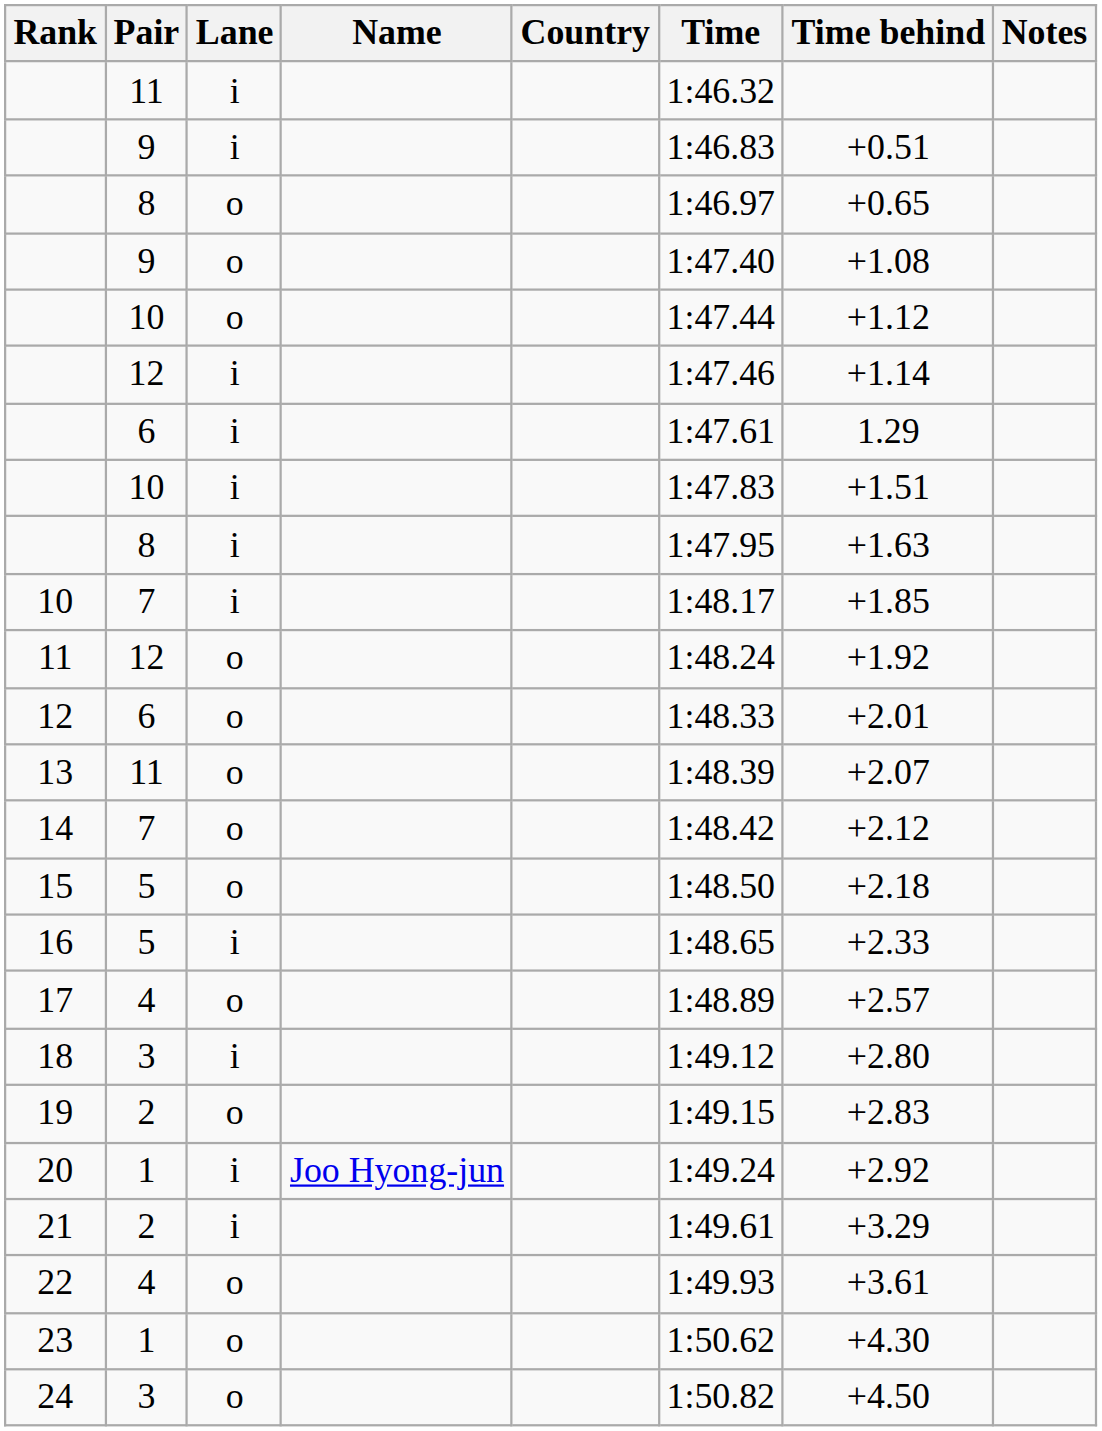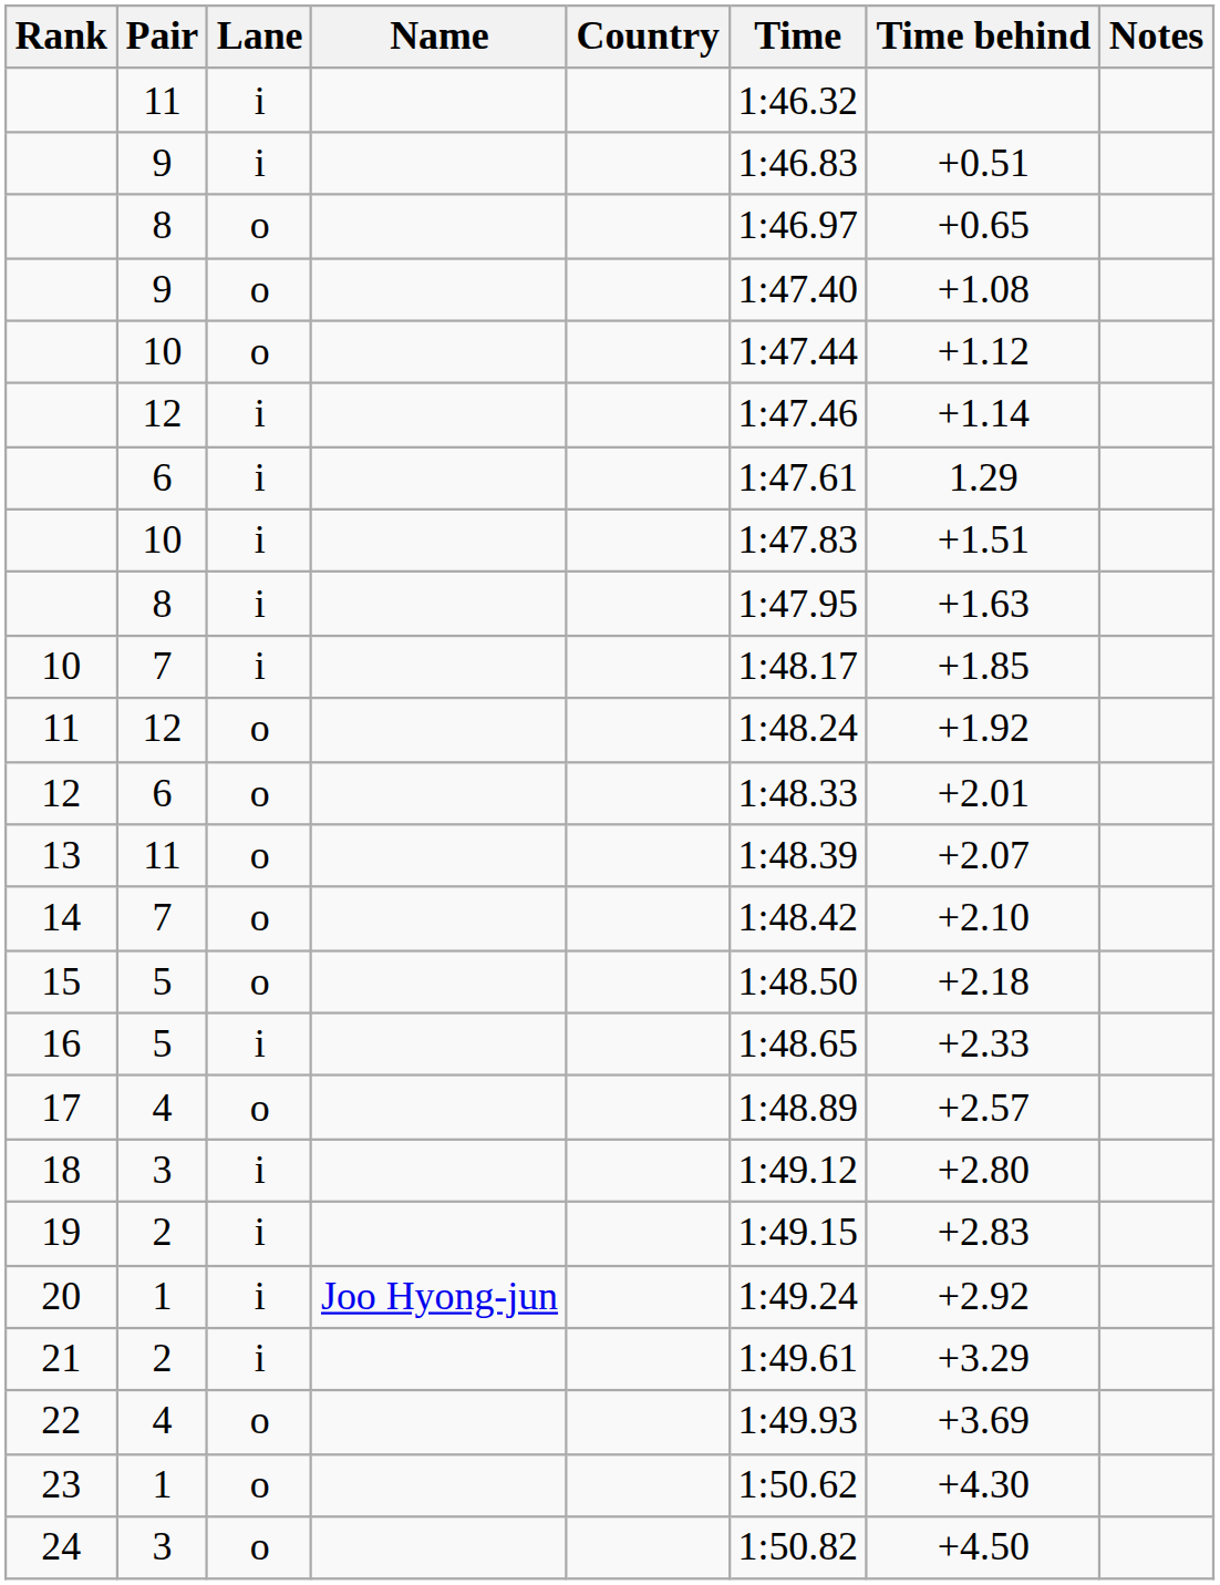14 | Time behind: +2.12 -> +2.10
19 | Lane: o -> i
22 | Time behind: +3.61 -> +3.69
